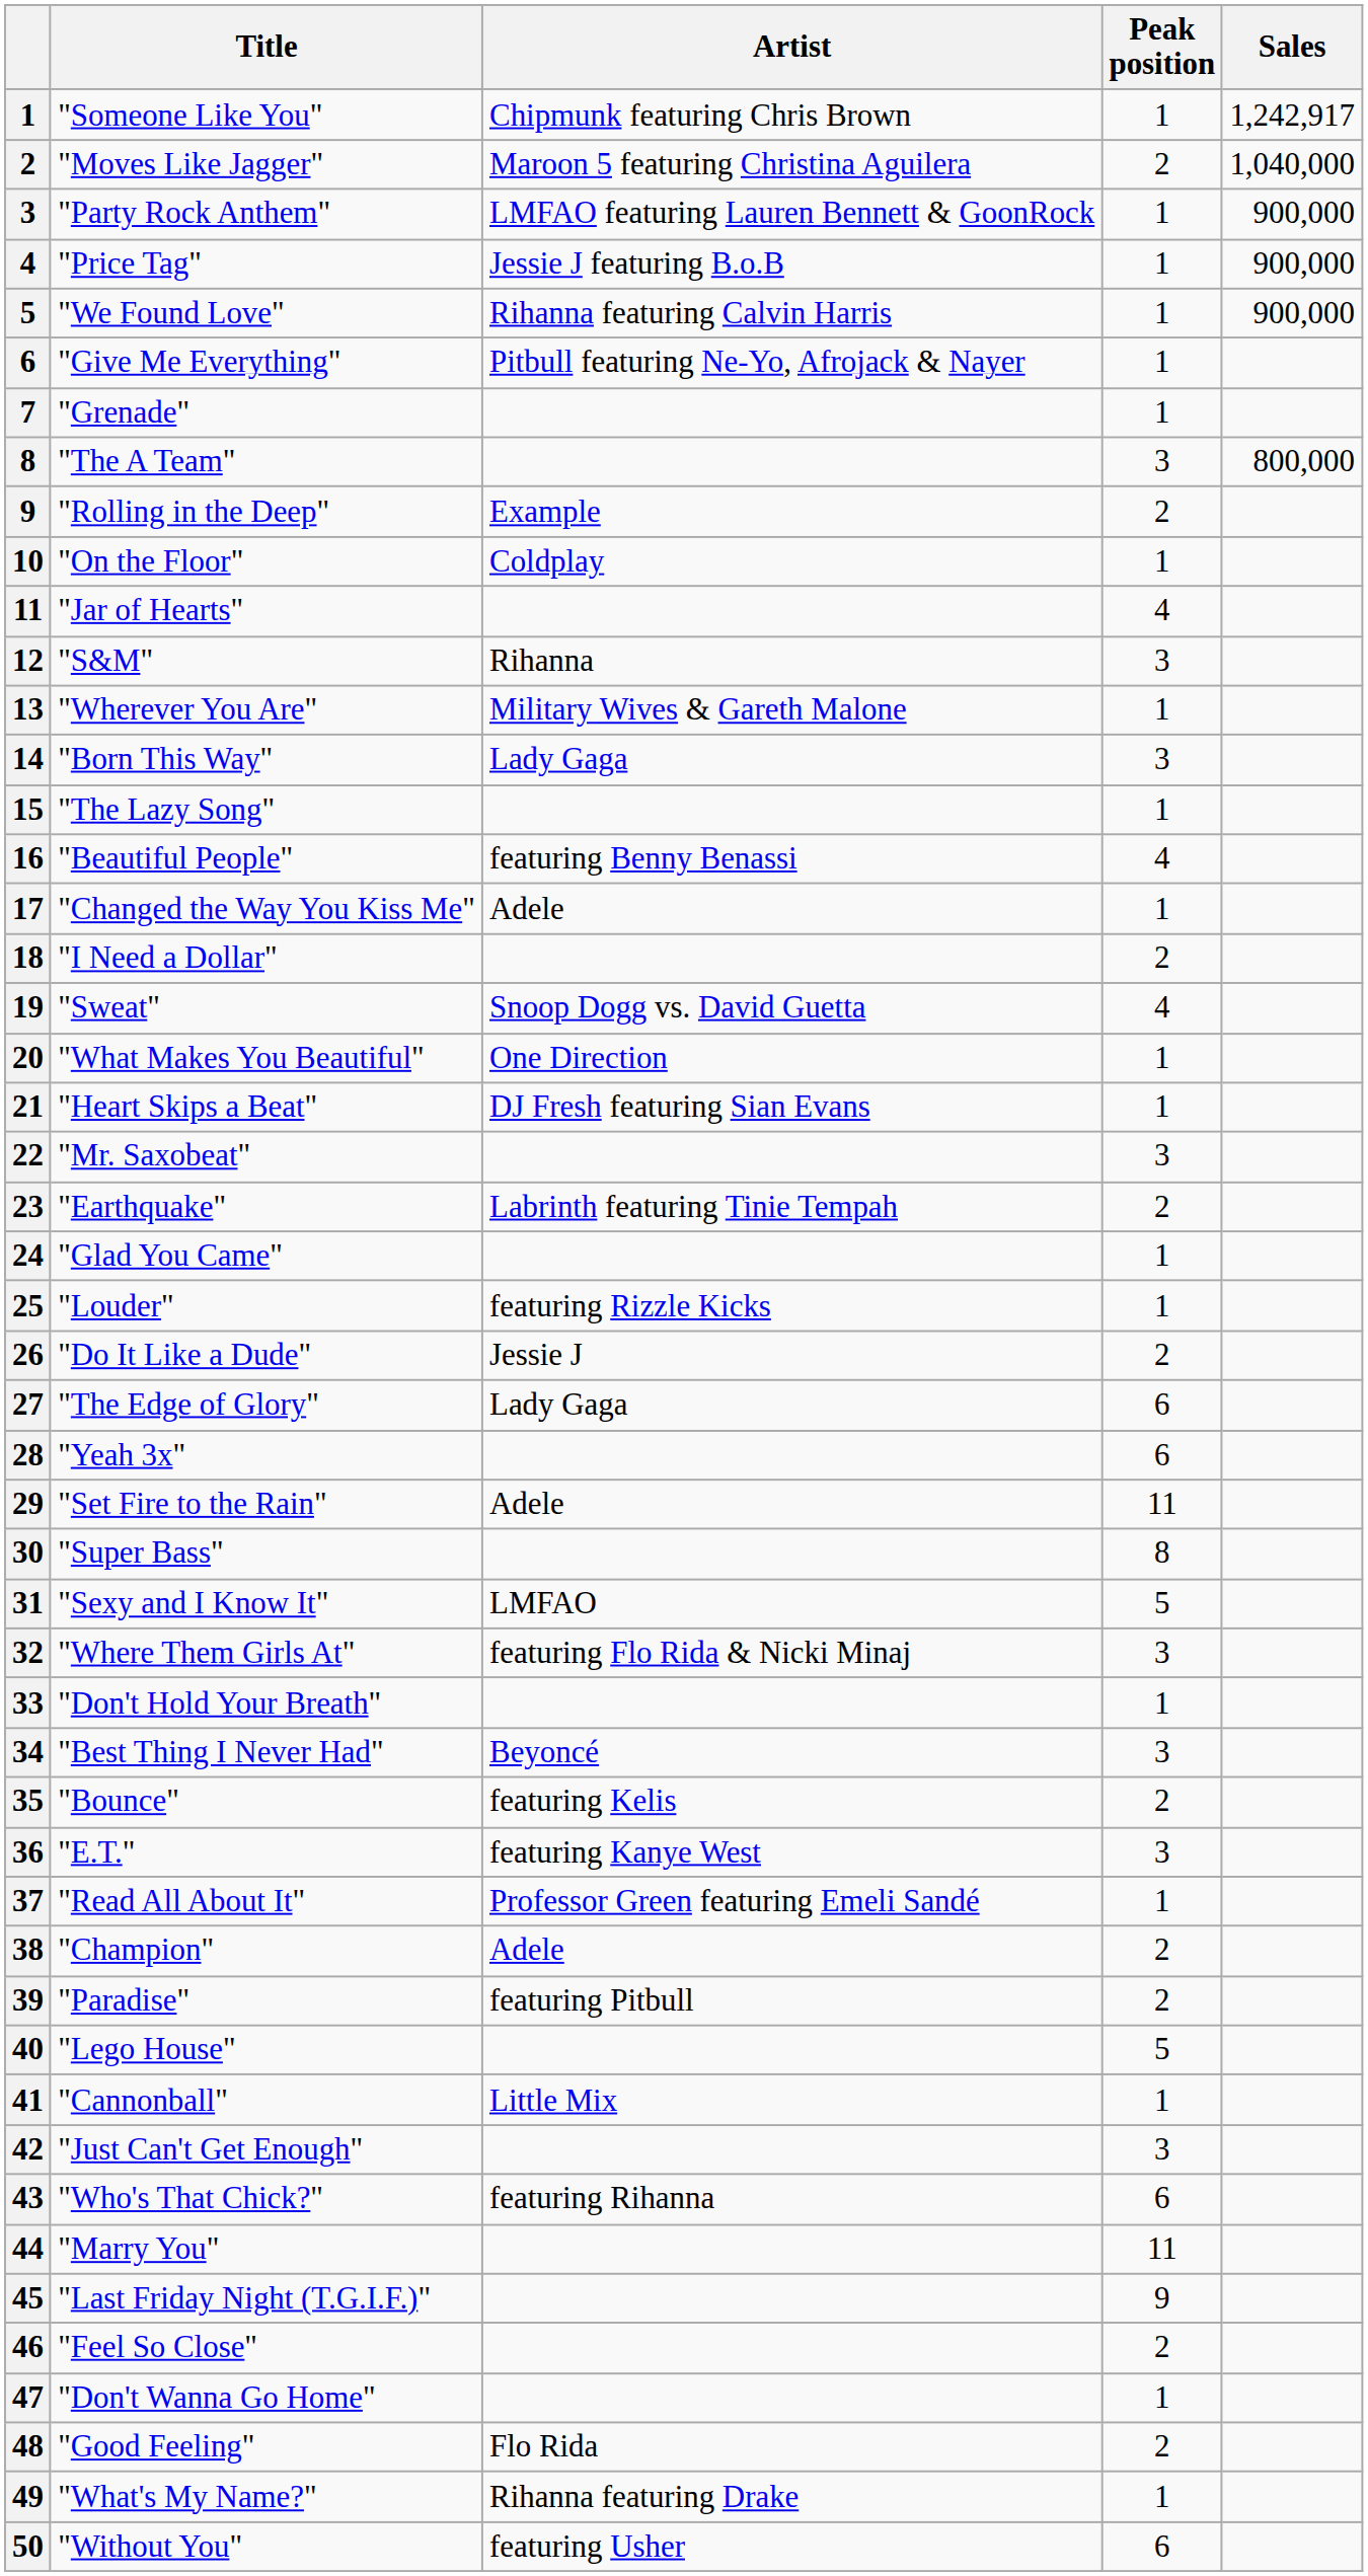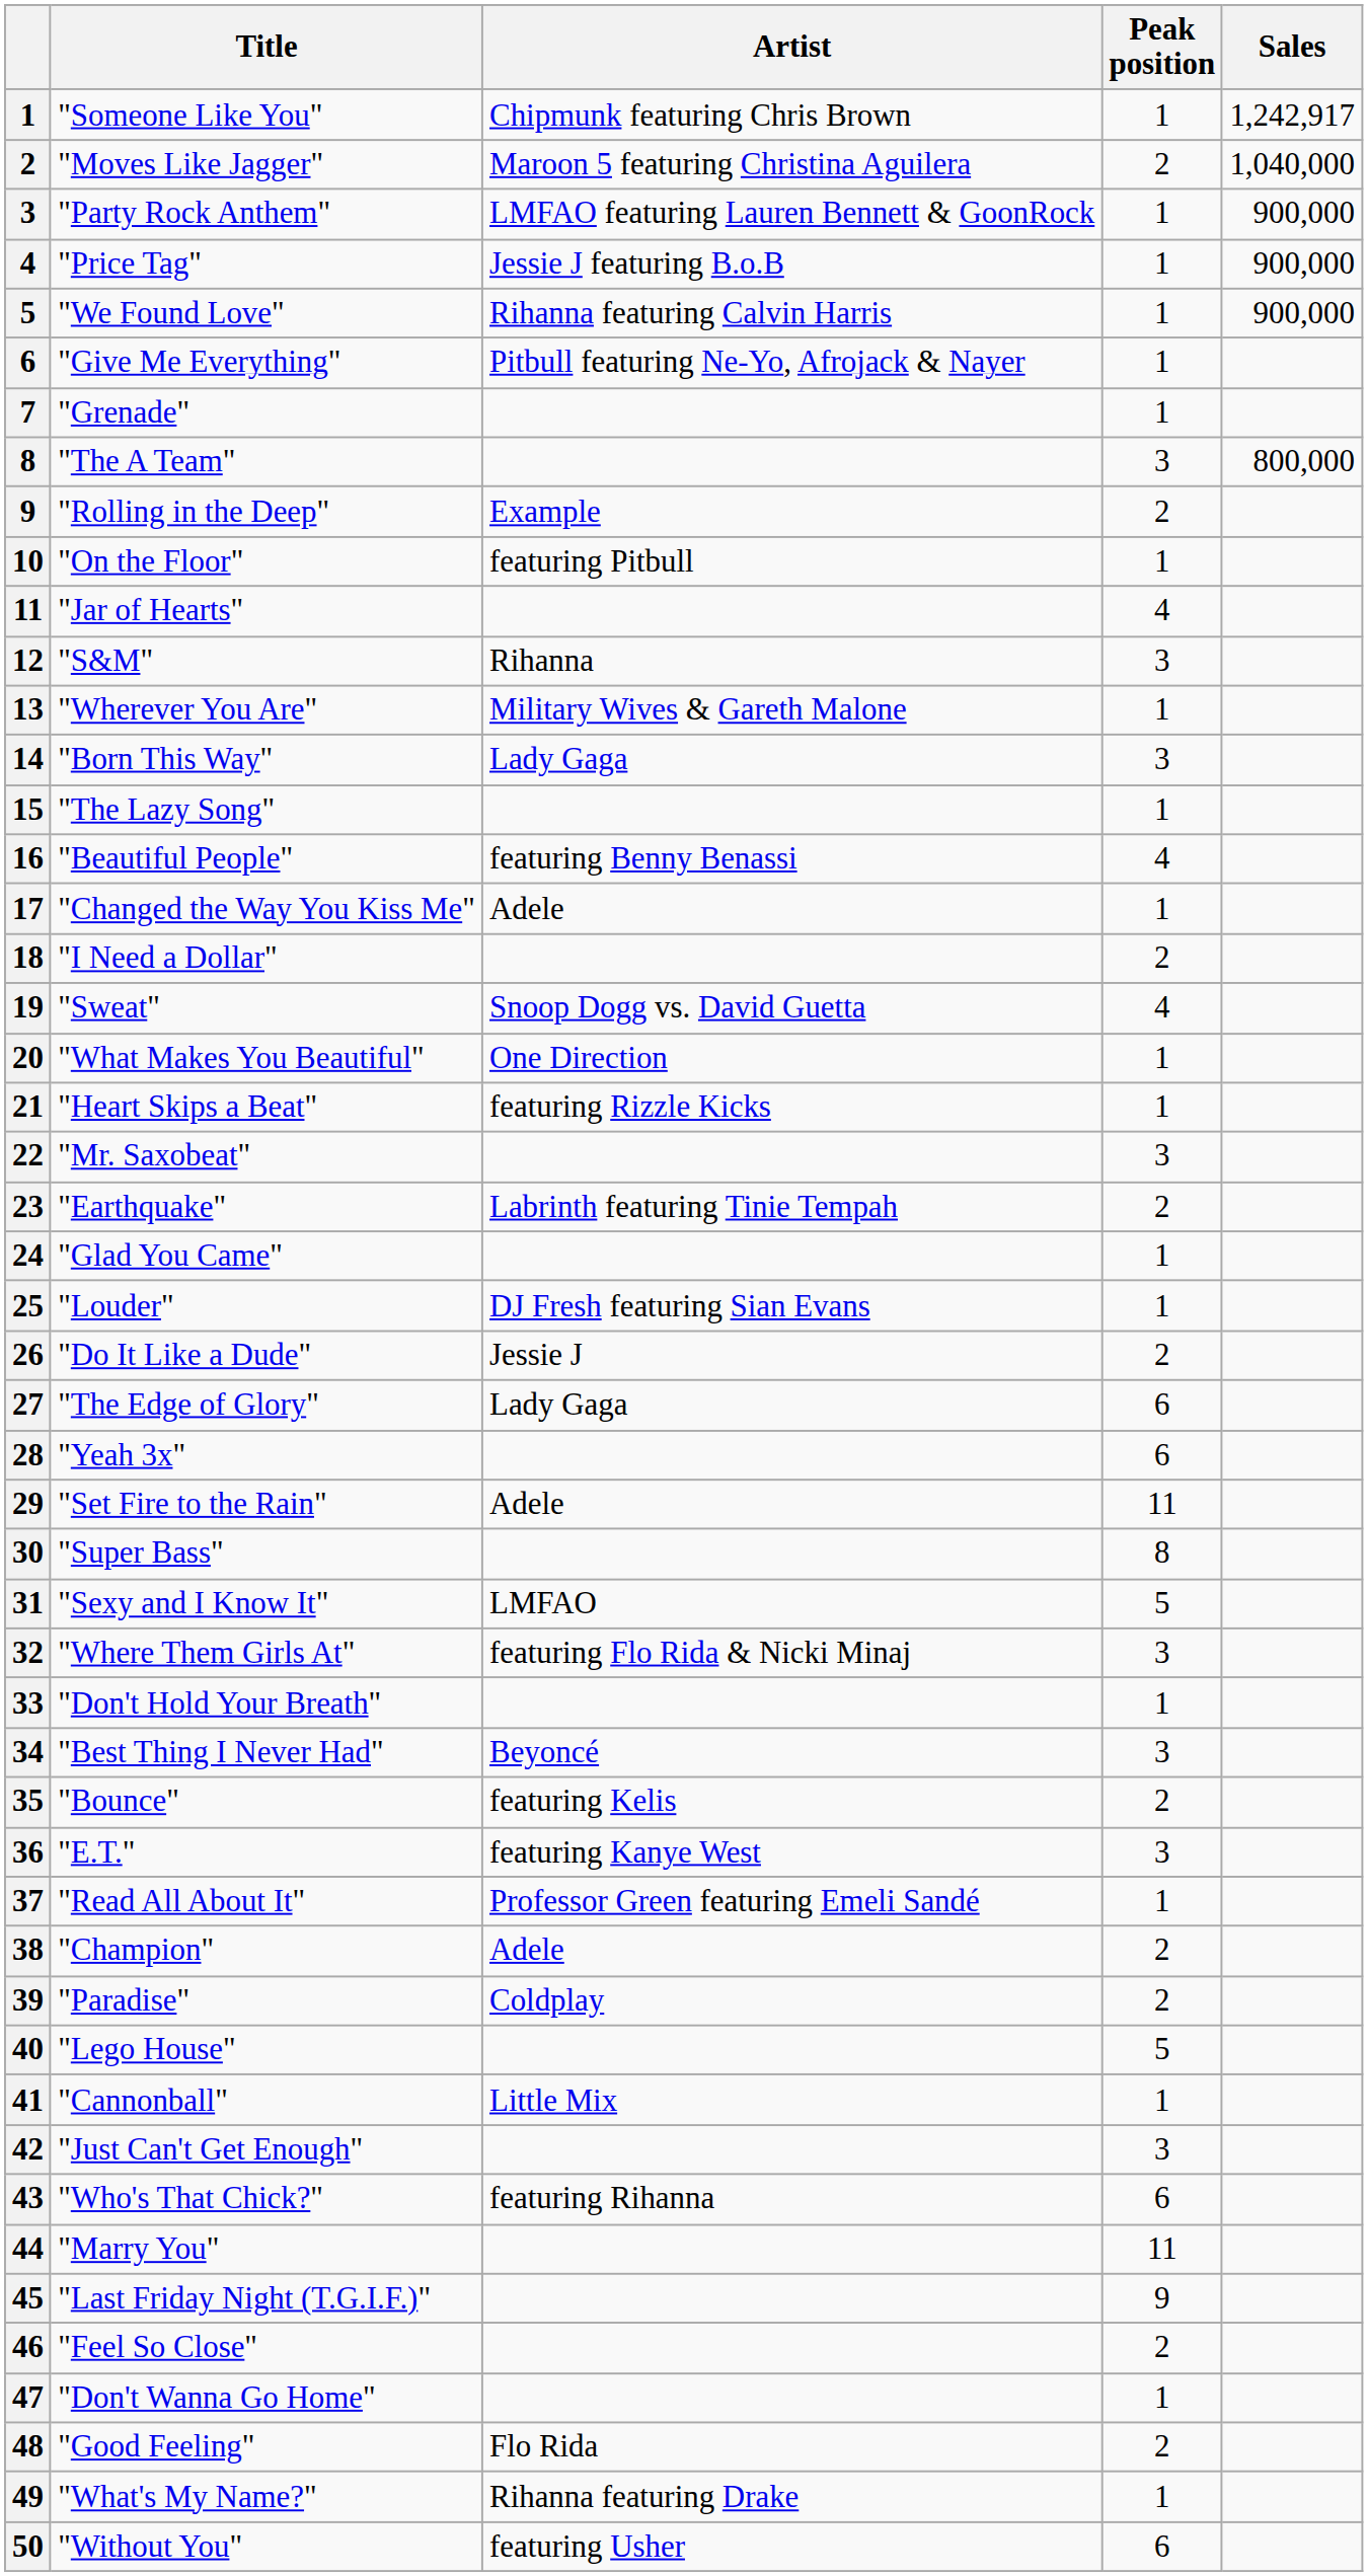"On the Floor" | Artist: Coldplay -> featuring Pitbull
"Heart Skips a Beat" | Artist: DJ Fresh featuring Sian Evans -> featuring Rizzle Kicks
"Louder" | Artist: featuring Rizzle Kicks -> DJ Fresh featuring Sian Evans
"Paradise" | Artist: featuring Pitbull -> Coldplay
